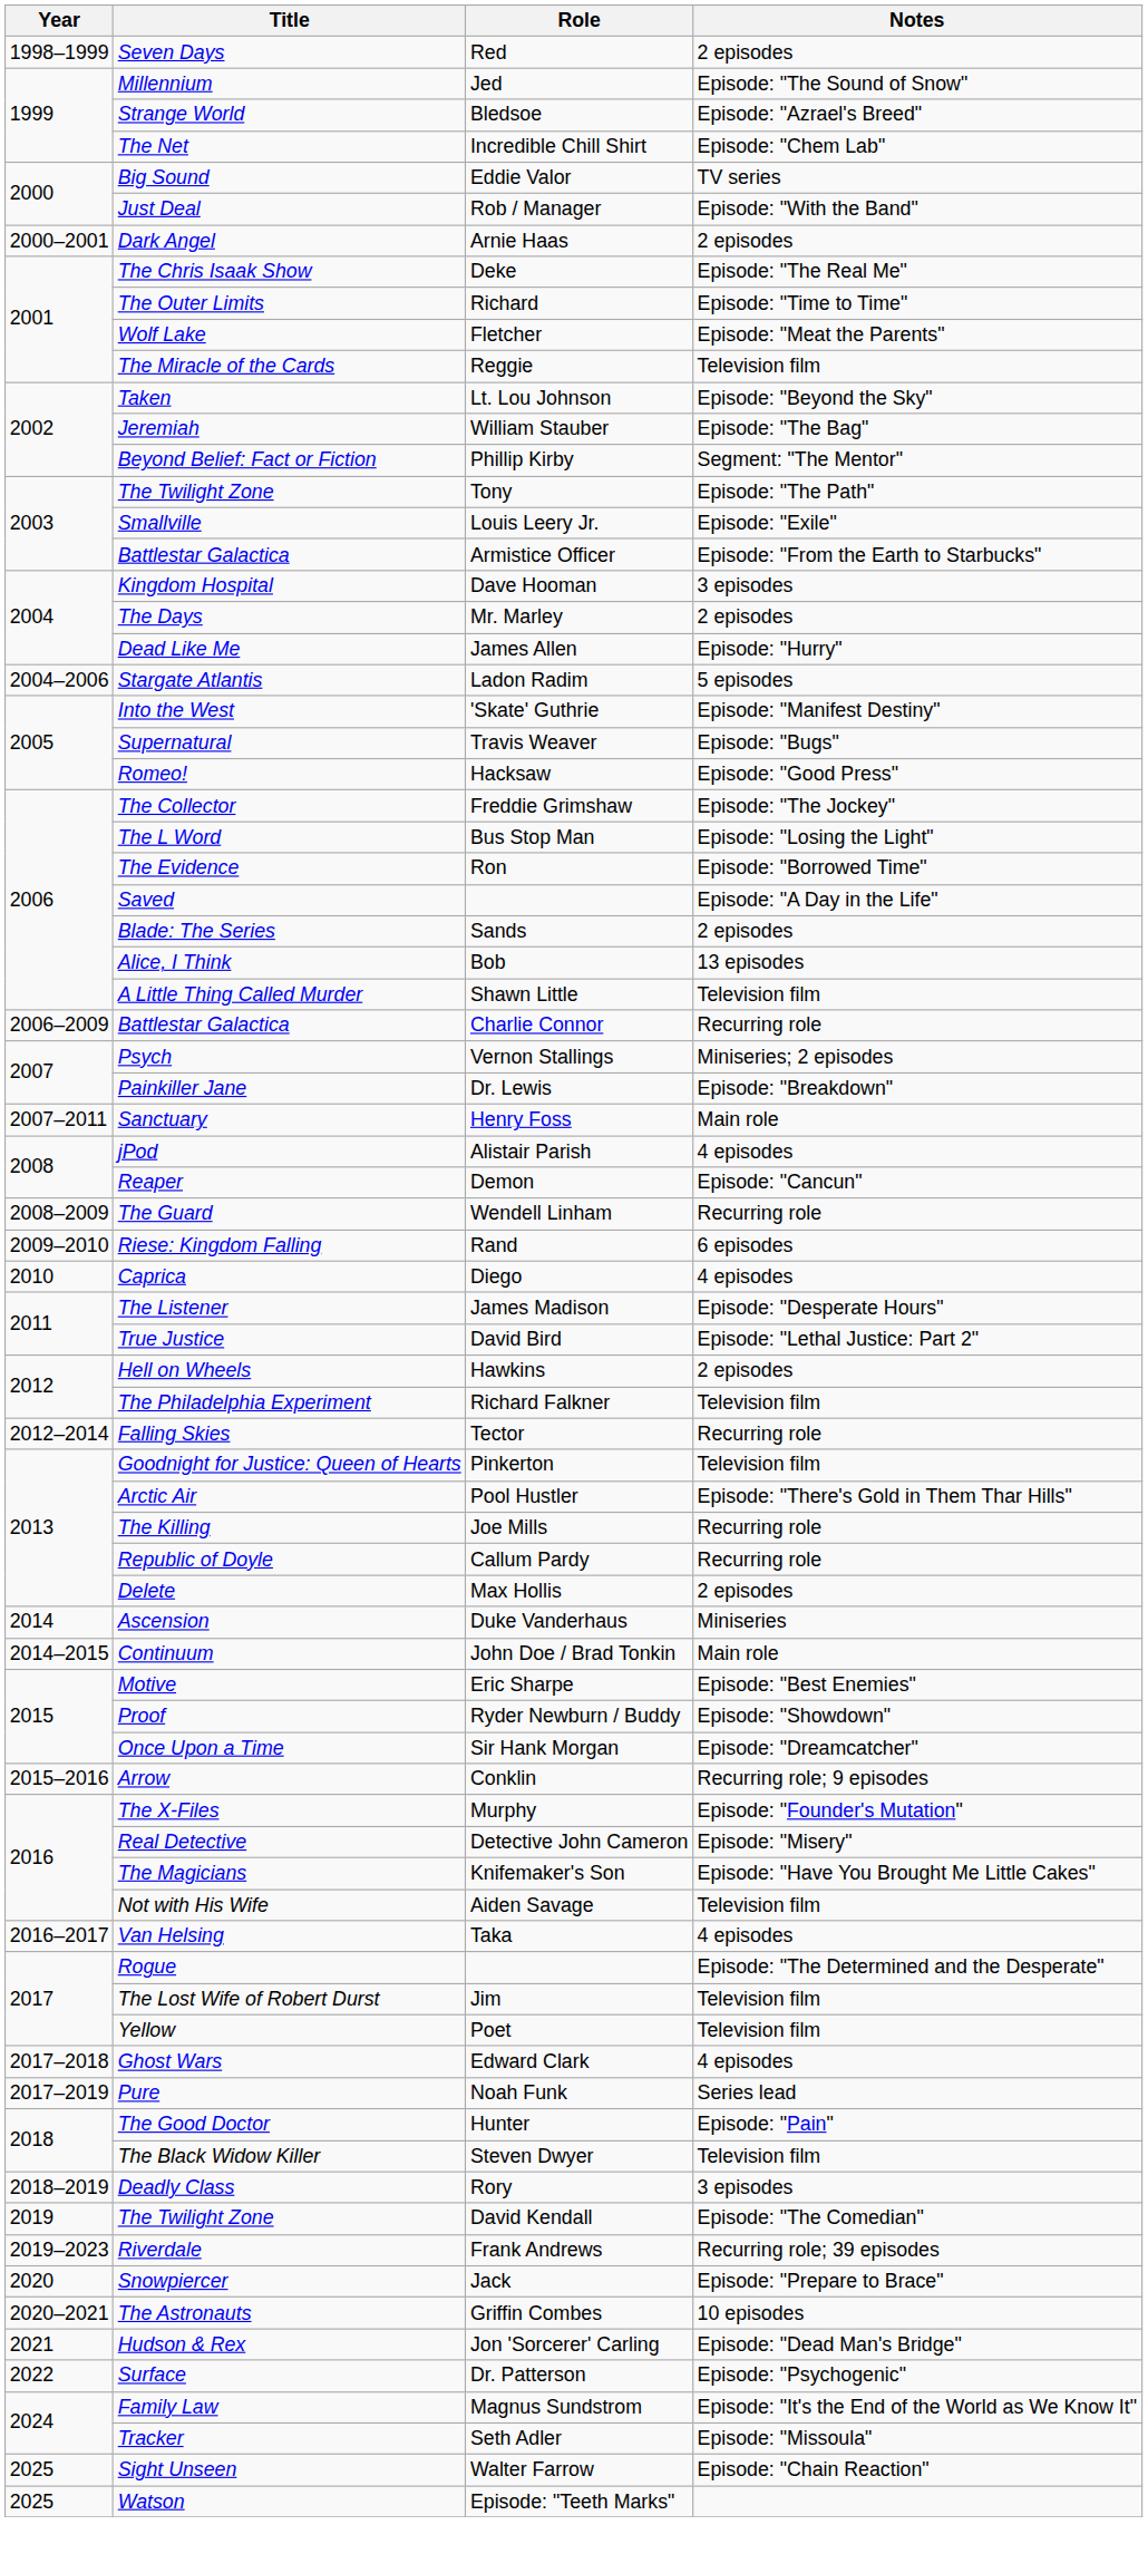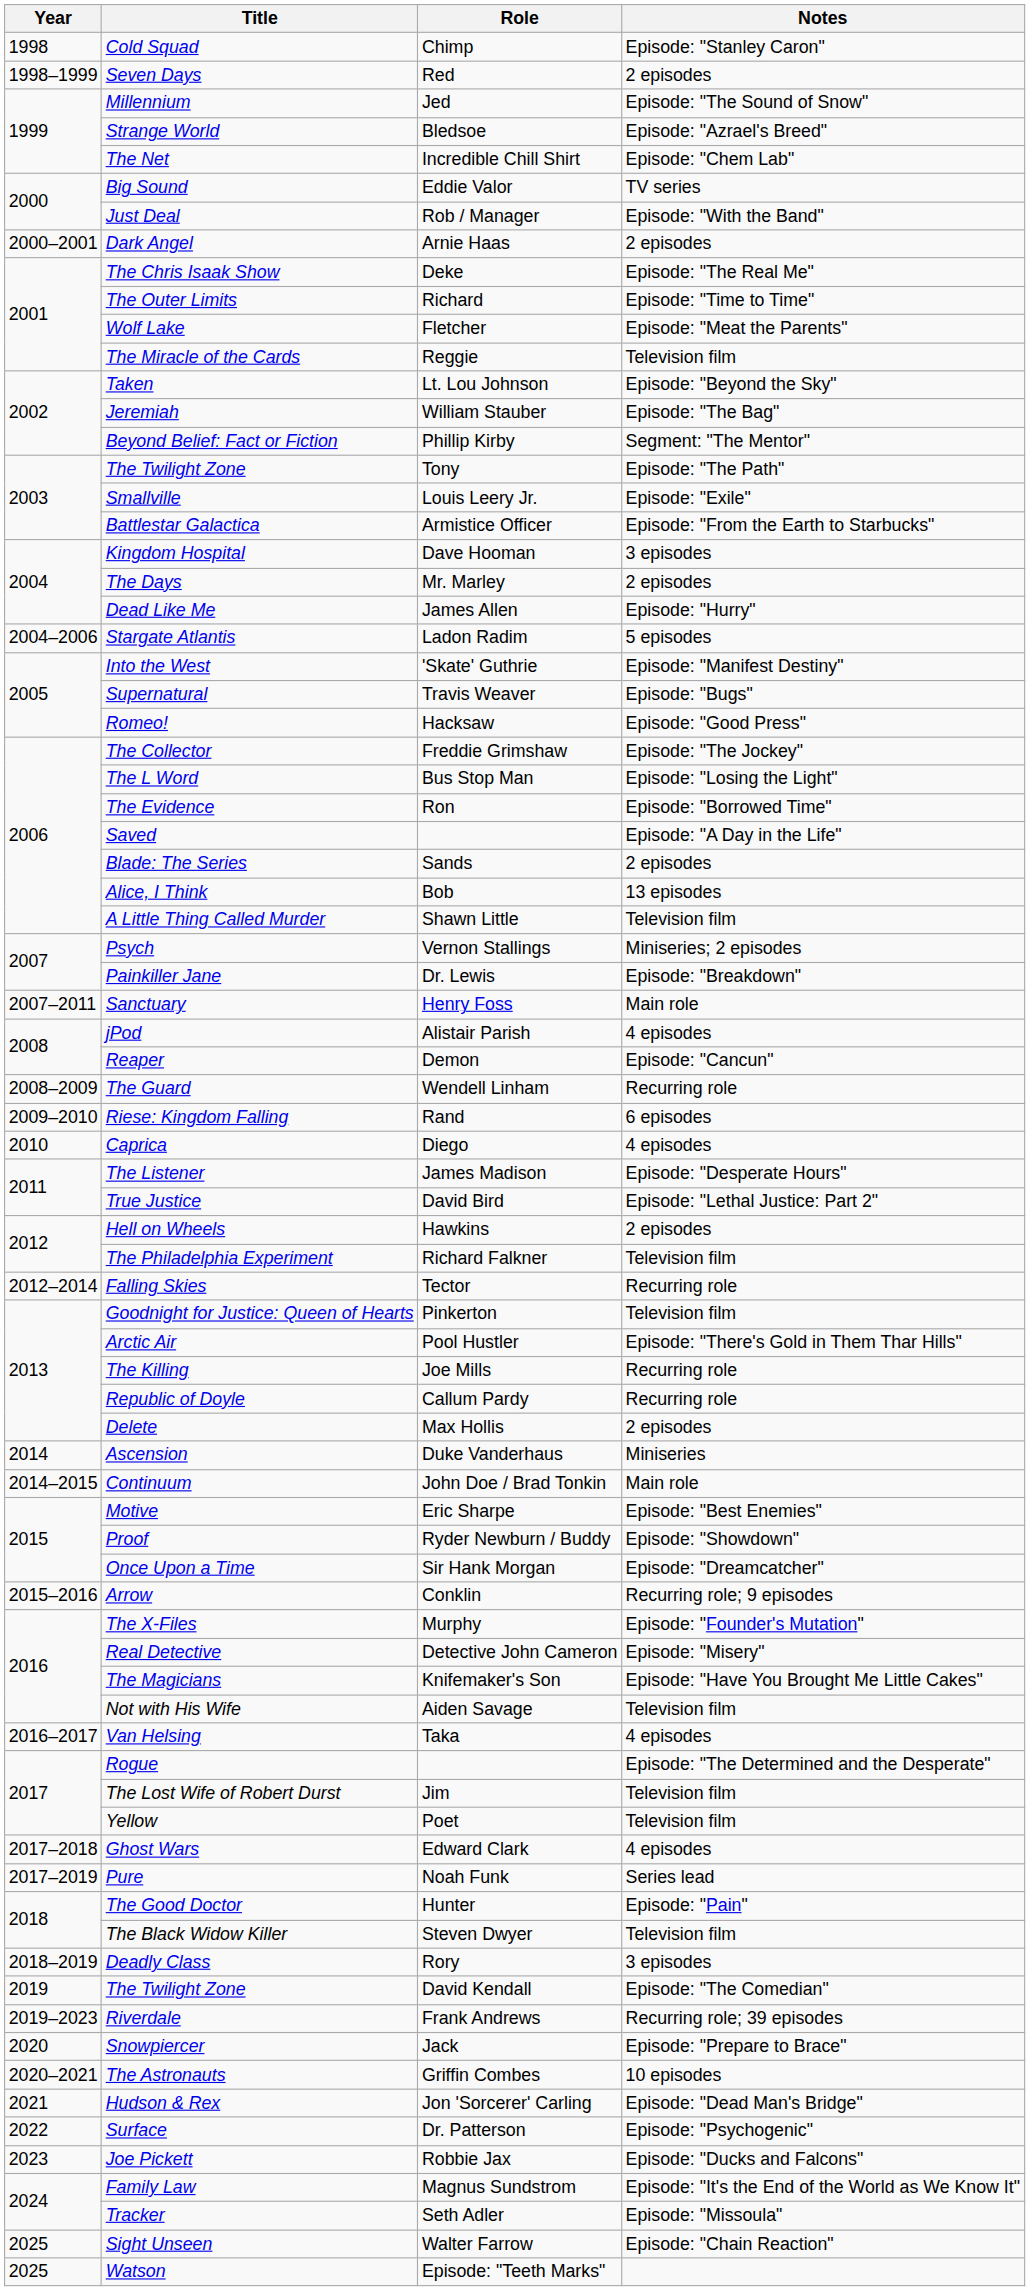+ row: 1998 | Cold Squad | Chimp | Episode: "Stanley Caron"
- row: 2006–2009 | Battlestar Galactica | Charlie Connor | Recurring role
+ row: 2023 | Joe Pickett | Robbie Jax | Episode: "Ducks and Falcons"
